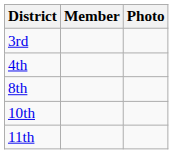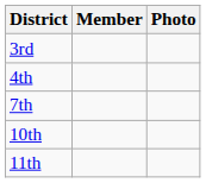+ row: 7th
- row: 8th
